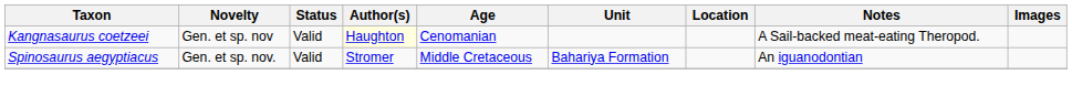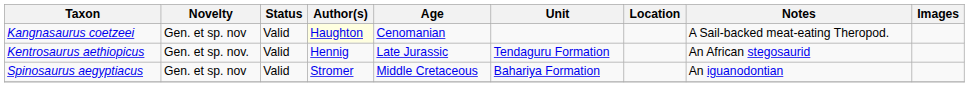+ row: Kentrosaurus aethiopicus | Gen. et sp. nov. | Valid | Hennig | Late Jurassic | Tendaguru Formation | An African stegosaurid
Spinosaurus aegyptiacus | Novelty: Gen. et sp. nov. -> Gen. et sp. nov
